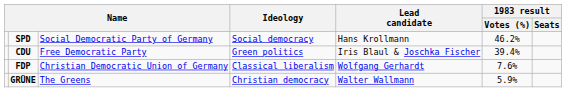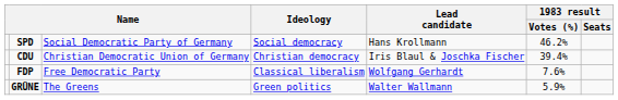CDU | column 3: Free Democratic Party -> Christian Democratic Union of Germany
CDU | Ideology: Green politics -> Christian democracy
FDP | column 3: Christian Democratic Union of Germany -> Free Democratic Party
GRÜNE | Ideology: Christian democracy -> Green politics
